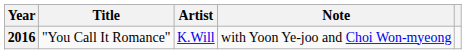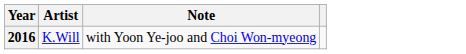- column: Title | "You Call It Romance"
